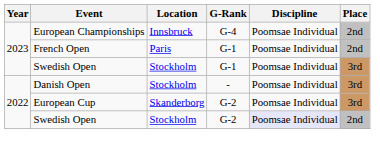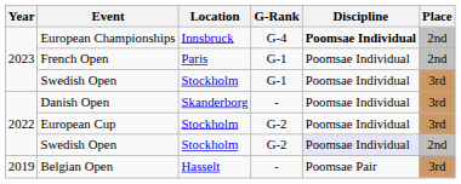European Championships | Discipline: normal -> bold
Danish Open | Location: Stockholm -> Skanderborg
European Cup | Location: Skanderborg -> Stockholm
+ row: 2019 | Belgian Open | Hasselt | - | Poomsae Pair | 3rd
